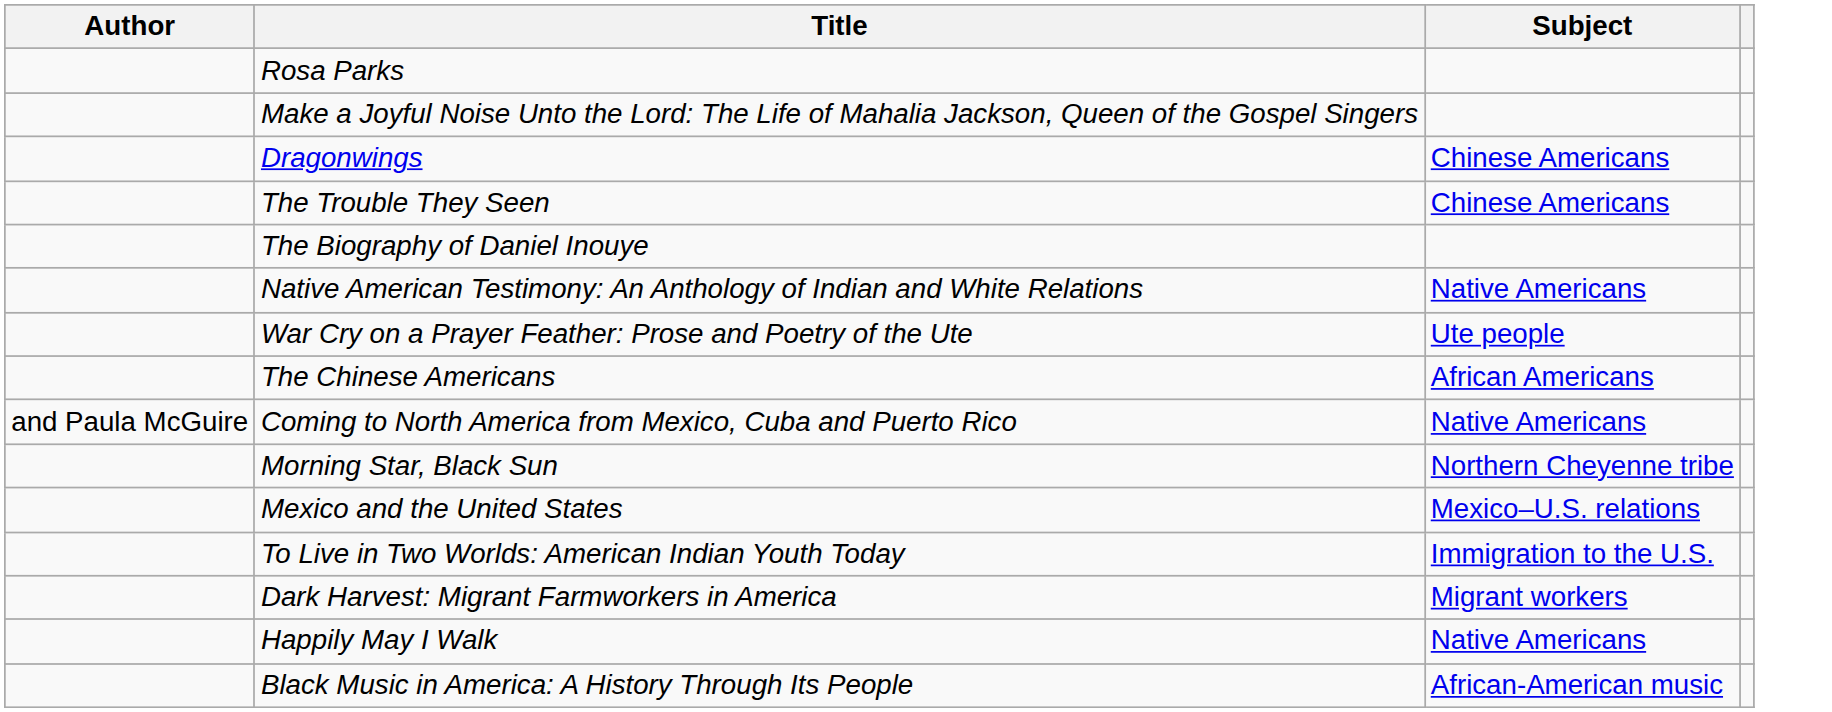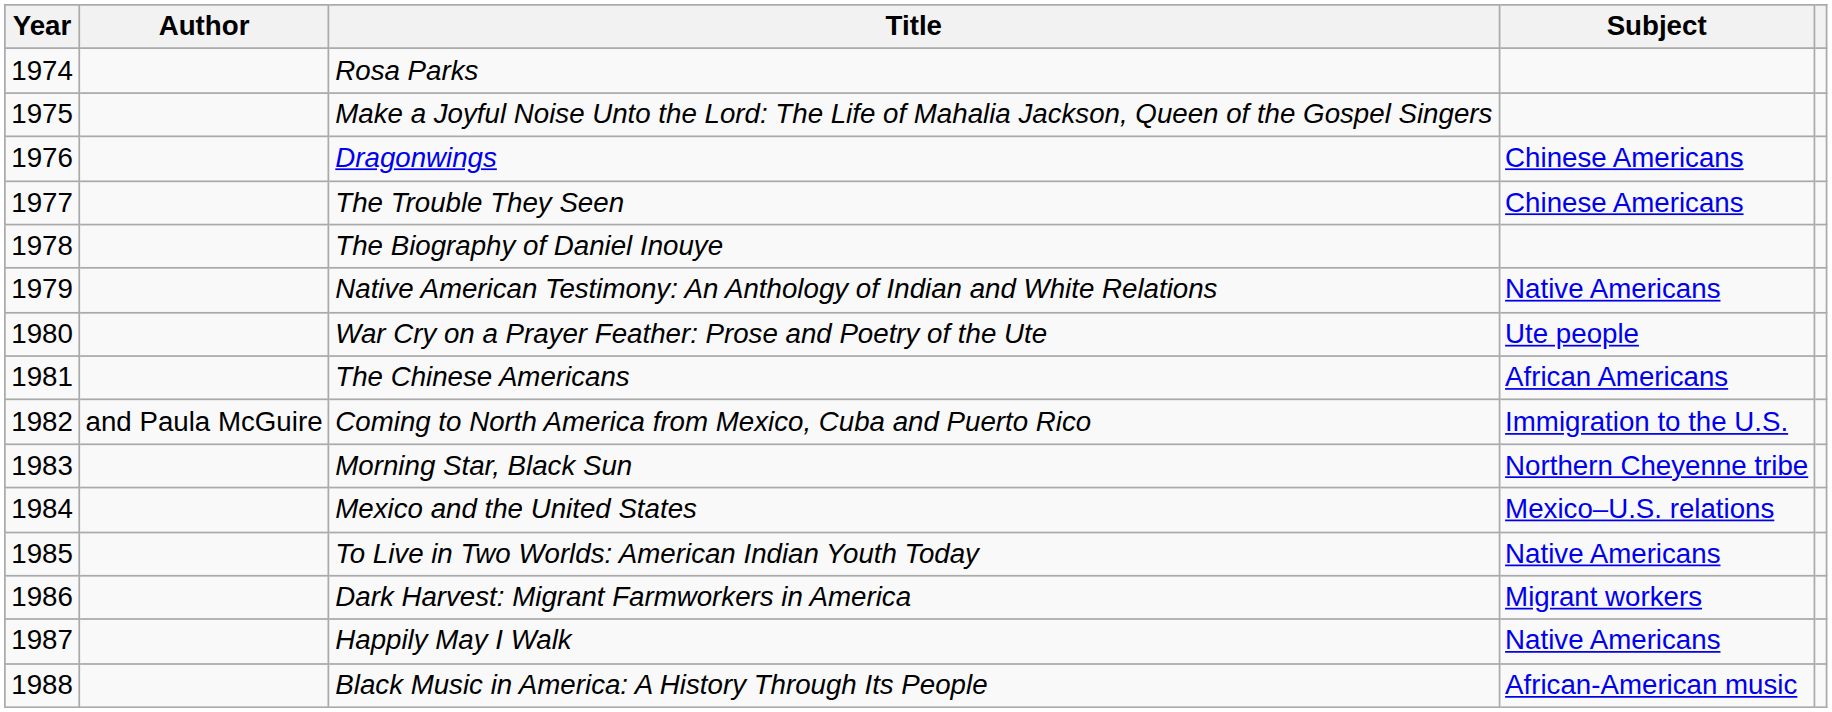+ column: Year | 1974 | 1975 | 1976 | 1977 | 1978 | 1979 | 1980 | 1981 | 1982 | 1983 | 1984 | 1985 | 1986 | 1987 | 1988
Coming to North America from Mexico, Cuba and Puerto Rico | Subject: Native Americans -> Immigration to the U.S.
To Live in Two Worlds: American Indian Youth Today | Subject: Immigration to the U.S. -> Native Americans
